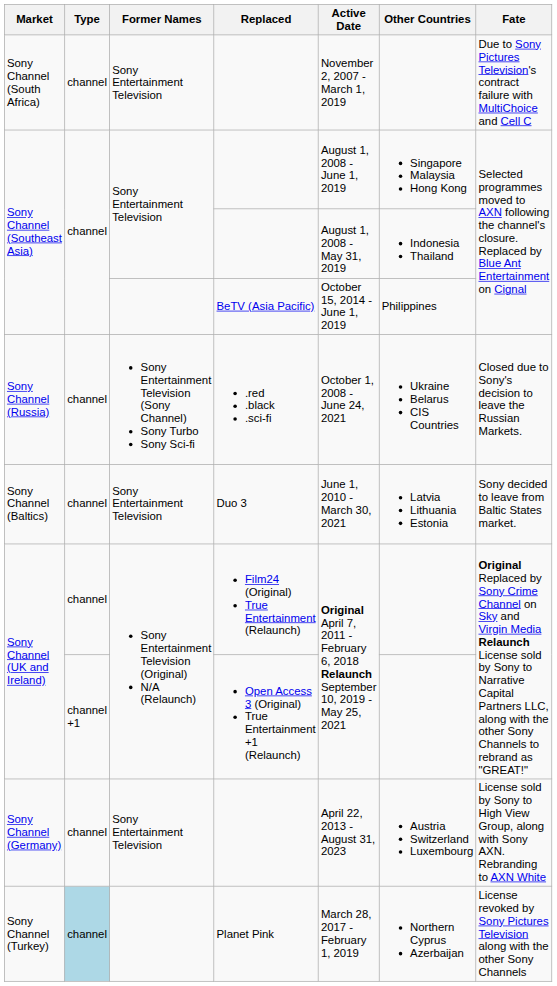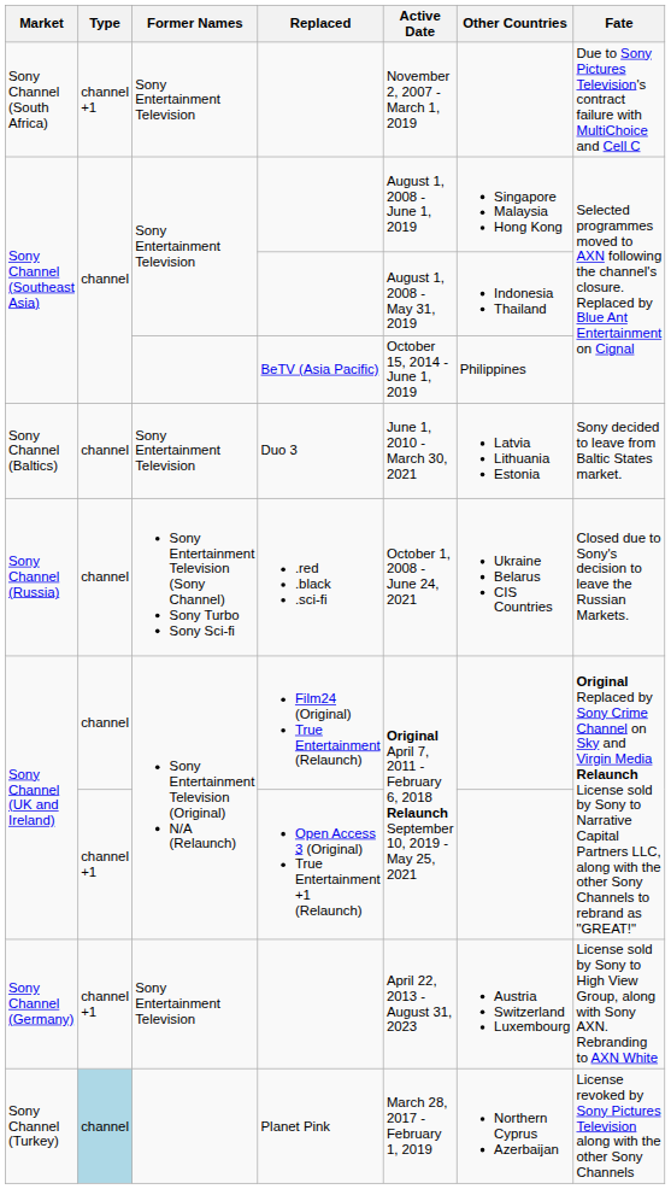Sony Channel (South Africa) | Type: channel -> channel +1
rows swapped: Sony Channel (Russia) <-> Sony Channel (Baltics)
Sony Channel (Germany) | Type: channel -> channel +1
